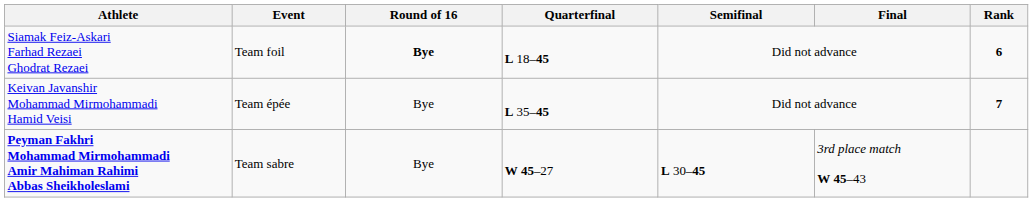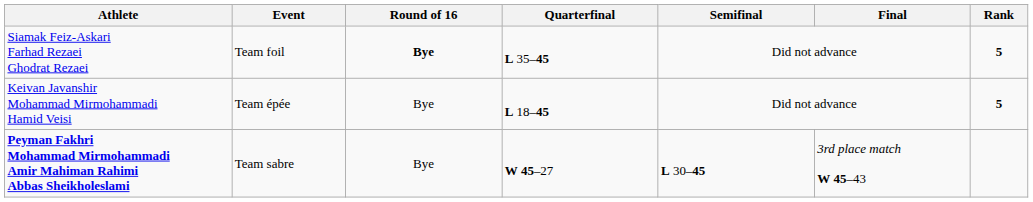Siamak Feiz-Askari Farhad Rezaei Ghodrat Rezaei | Quarterfinal: L 18–45 -> L 35–45
Siamak Feiz-Askari Farhad Rezaei Ghodrat Rezaei | Rank: 6 -> 5
Keivan Javanshir Mohammad Mirmohammadi Hamid Veisi | Quarterfinal: L 35–45 -> L 18–45
Keivan Javanshir Mohammad Mirmohammadi Hamid Veisi | Rank: 7 -> 5
